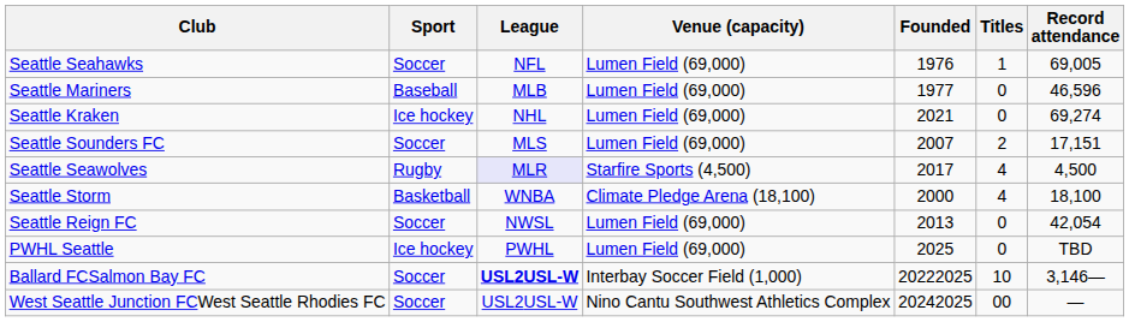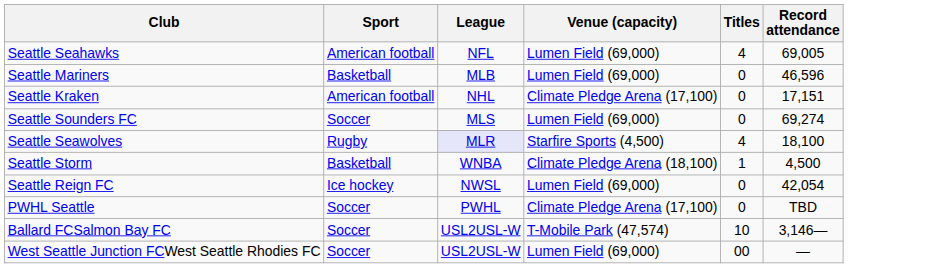- column: Founded | 1976 | 1977 | 2021 | 2007 | 2017 | 2000 | 2013 | 2025 | 20222025 | 20242025
Seattle Seahawks | Sport: Soccer -> American football
Seattle Seahawks | Titles: 1 -> 4
Seattle Mariners | Sport: Baseball -> Basketball
Seattle Kraken | Sport: Ice hockey -> American football
Seattle Kraken | Venue (capacity): Lumen Field (69,000) -> Climate Pledge Arena (17,100)
Seattle Kraken | Record attendance: 69,274 -> 17,151
Seattle Sounders FC | Titles: 2 -> 0
Seattle Sounders FC | Record attendance: 17,151 -> 69,274
Seattle Seawolves | Record attendance: 4,500 -> 18,100
Seattle Storm | Titles: 4 -> 1
Seattle Storm | Record attendance: 18,100 -> 4,500
Seattle Reign FC | Sport: Soccer -> Ice hockey
PWHL Seattle | Sport: Ice hockey -> Soccer
PWHL Seattle | Venue (capacity): Lumen Field (69,000) -> Climate Pledge Arena (17,100)
Ballard FCSalmon Bay FC | League: bold -> normal
Ballard FCSalmon Bay FC | Venue (capacity): Interbay Soccer Field (1,000) -> T-Mobile Park (47,574)
West Seattle Junction FCWest Seattle Rhodies FC | Venue (capacity): Nino Cantu Southwest Athletics Complex -> Lumen Field (69,000)
